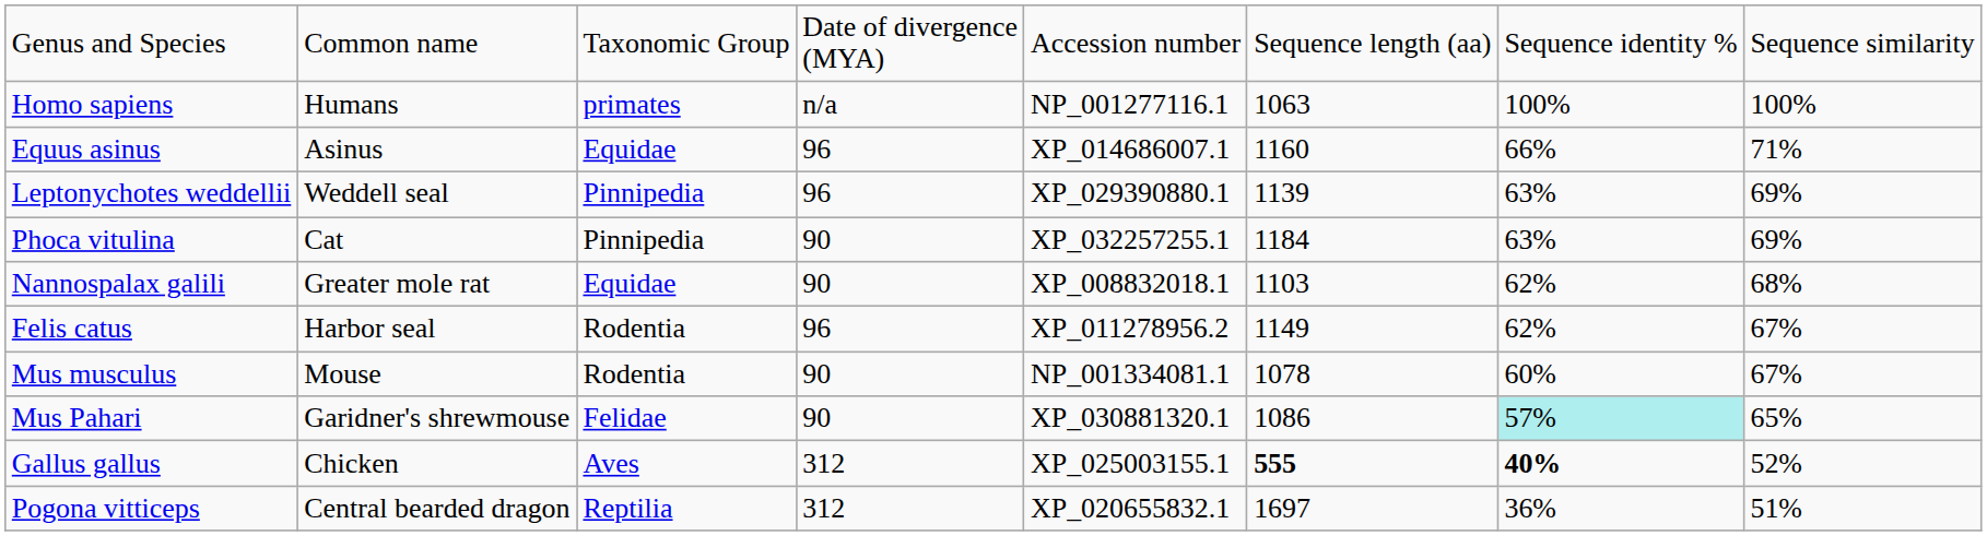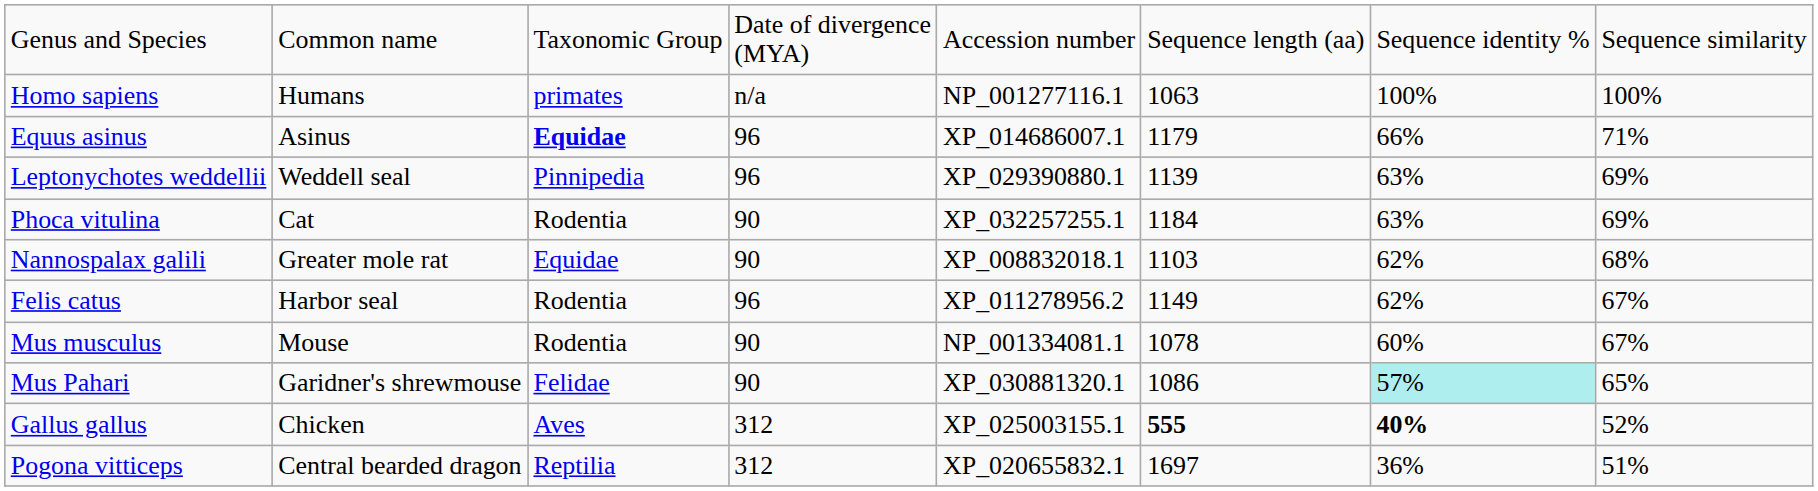Equus asinus | column 3: normal -> bold
Equus asinus | column 6: 1160 -> 1179
Phoca vitulina | column 3: Pinnipedia -> Rodentia
